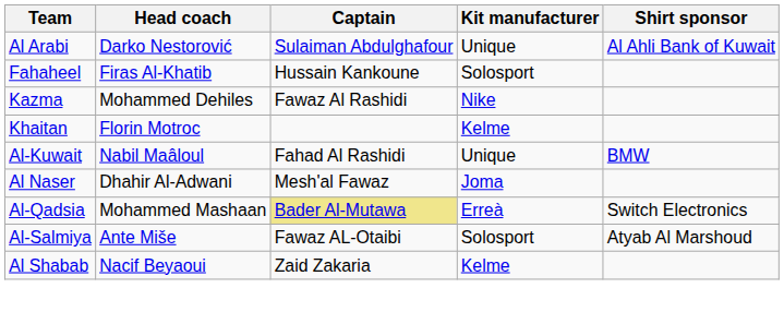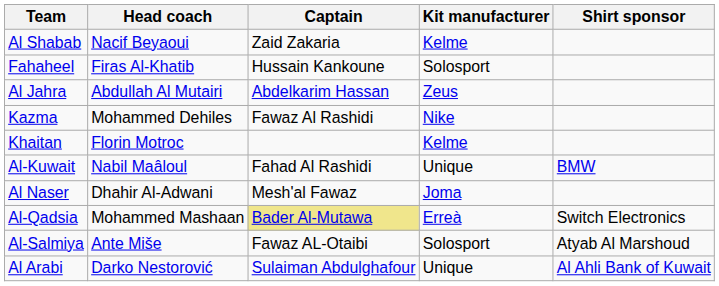rows swapped: Al Arabi <-> Al Shabab
+ row: Al Jahra | Abdullah Al Mutairi | Abdelkarim Hassan | Zeus
